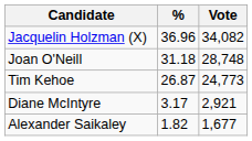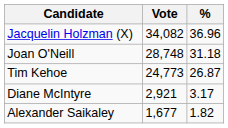columns swapped: Vote <-> %
